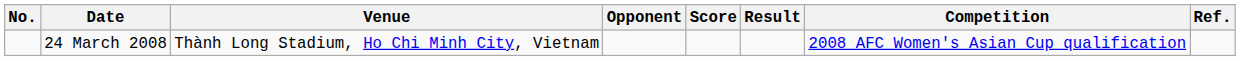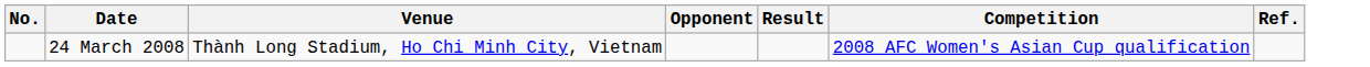- column: Score
